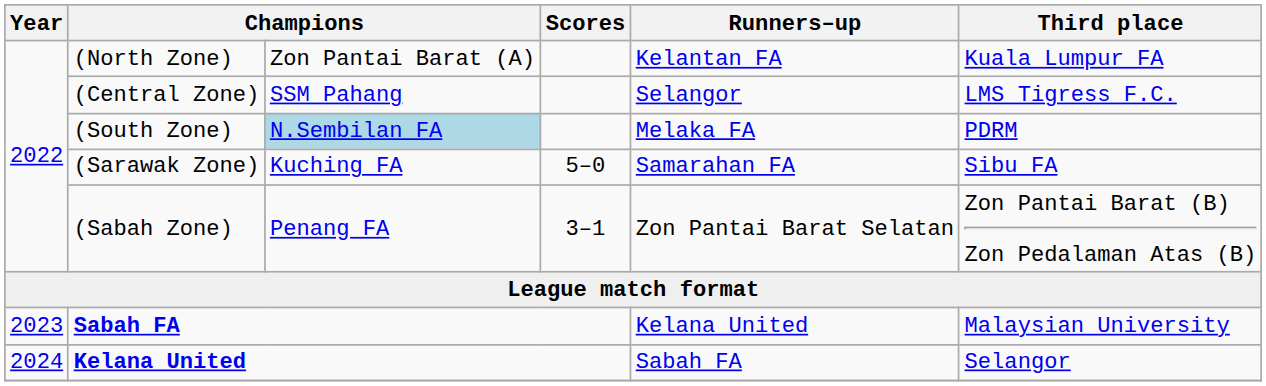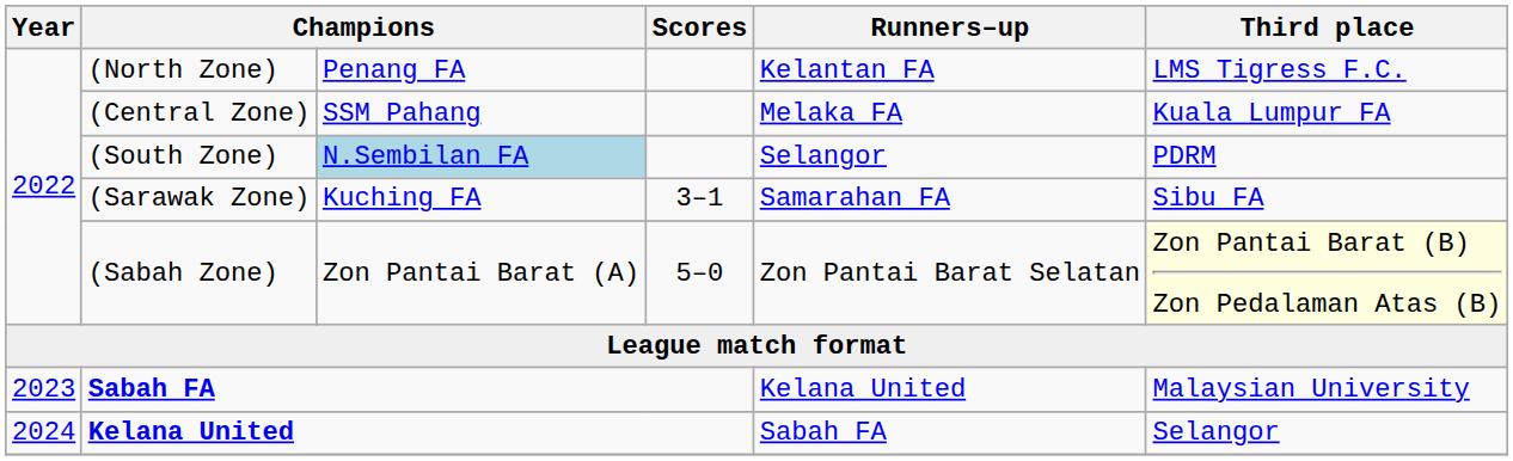(North Zone) | column 3: Zon Pantai Barat (A) -> Penang FA
(North Zone) | Third place: Kuala Lumpur FA -> LMS Tigress F.C.
(Central Zone) | Runners–up: Selangor -> Melaka FA
(Central Zone) | Third place: LMS Tigress F.C. -> Kuala Lumpur FA
(South Zone) | Runners–up: Melaka FA -> Selangor
(Sarawak Zone) | Scores: 5–0 -> 3–1
(Sabah Zone) | column 3: Penang FA -> Zon Pantai Barat (A)
(Sabah Zone) | Scores: 3–1 -> 5–0
(Sabah Zone) | Third place: no background -> lightyellow background
